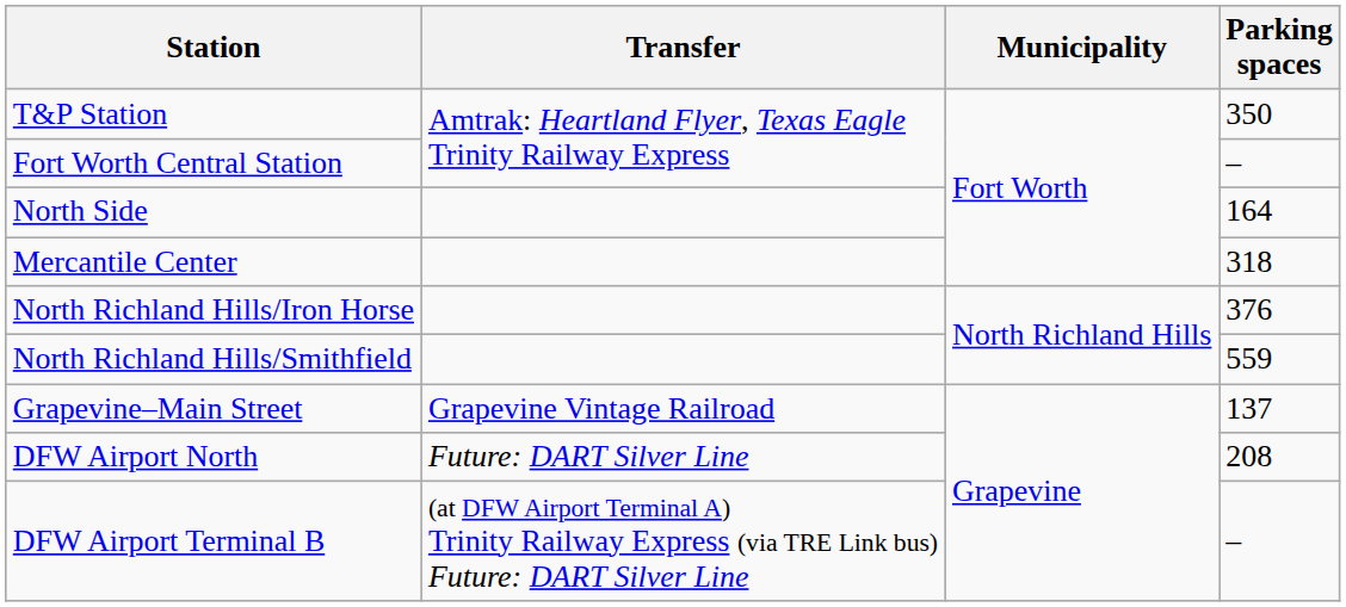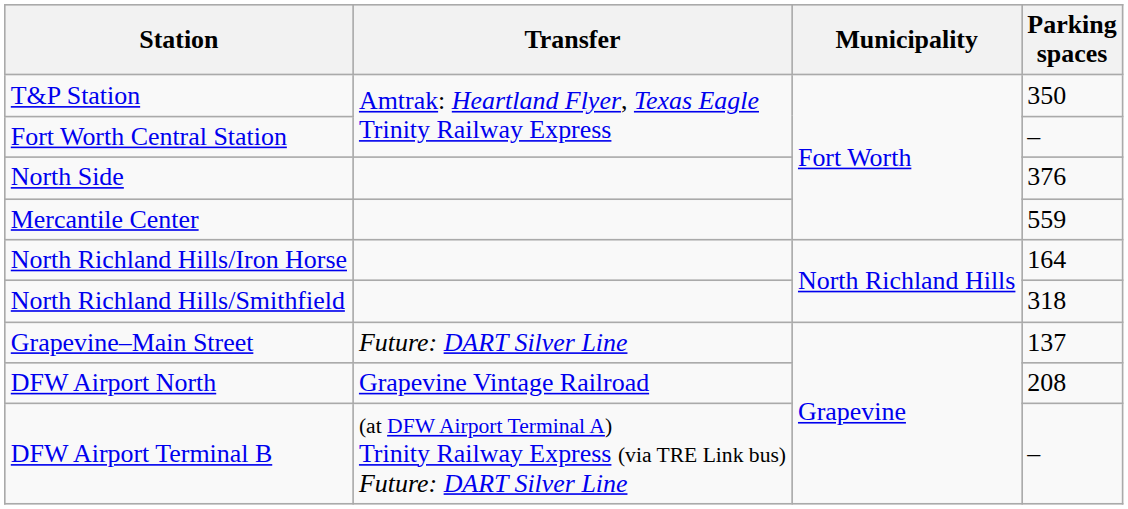North Side | Parking spaces: 164 -> 376
Mercantile Center | Parking spaces: 318 -> 559
North Richland Hills/Iron Horse | Parking spaces: 376 -> 164
North Richland Hills/Smithfield | Parking spaces: 559 -> 318
Grapevine–Main Street | Transfer: Grapevine Vintage Railroad -> Future: DART Silver Line
DFW Airport North | Transfer: Future: DART Silver Line -> Grapevine Vintage Railroad
